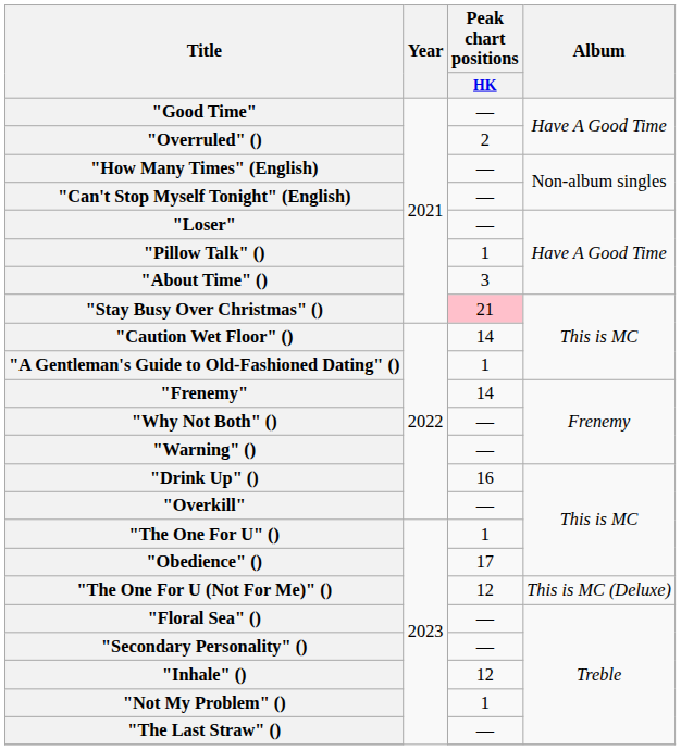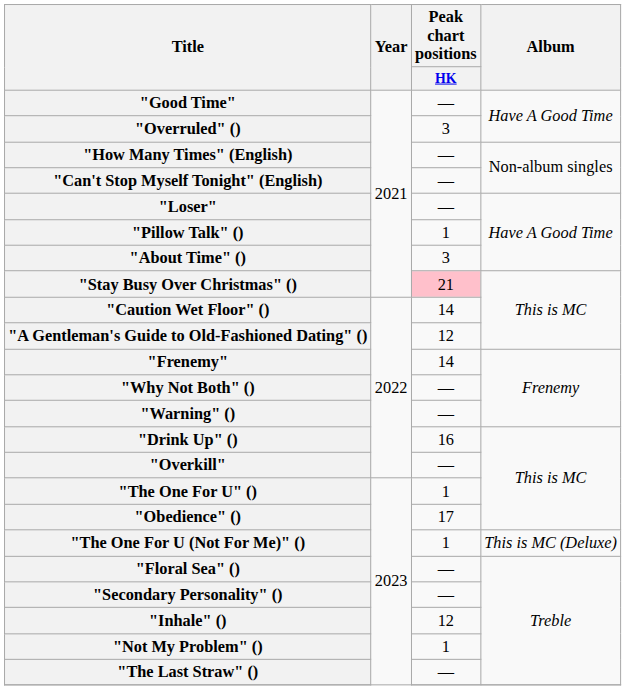"Overruled" () | Peak chart positions / HK: 2 -> 3
"A Gentleman's Guide to Old-Fashioned Dating" () | Peak chart positions / HK: 1 -> 12
"The One For U (Not For Me)" () | Peak chart positions / HK: 12 -> 1
